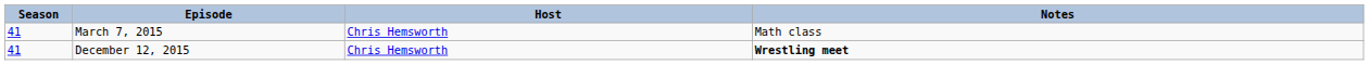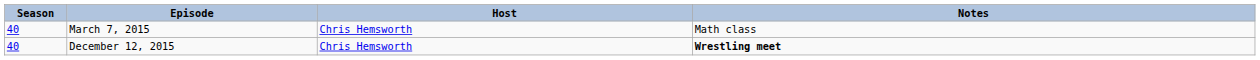March 7, 2015 | Season: 41 -> 40
December 12, 2015 | Season: 41 -> 40
